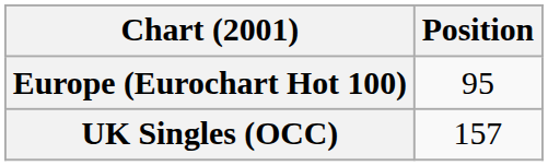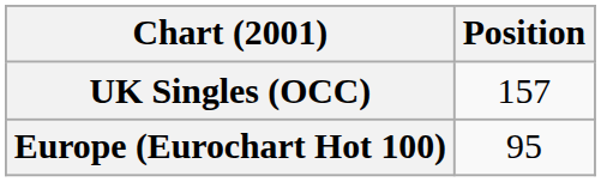rows swapped: Europe (Eurochart Hot 100) <-> UK Singles (OCC)
